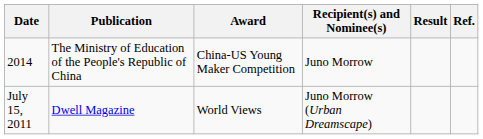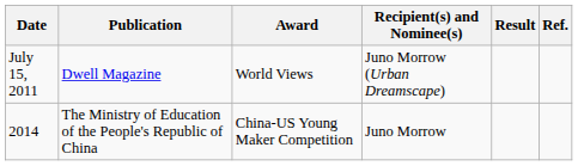rows swapped: July 15, 2011 <-> 2014
